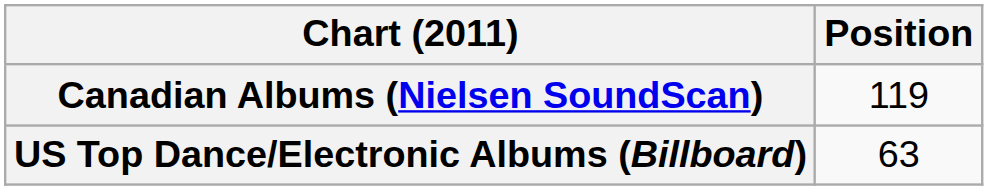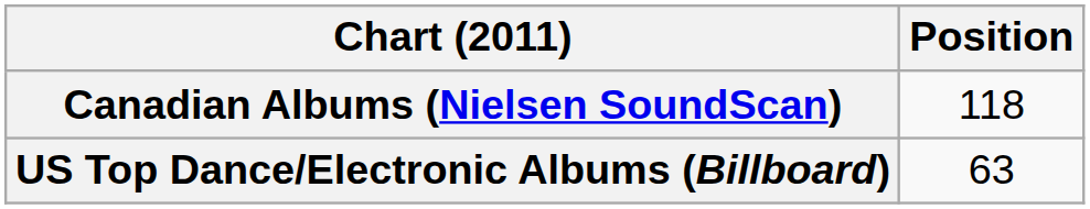Canadian Albums (Nielsen SoundScan) | Position: 119 -> 118
